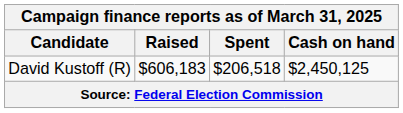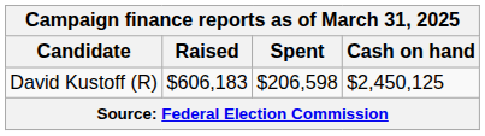David Kustoff (R) | Spent: $206,518 -> $206,598
